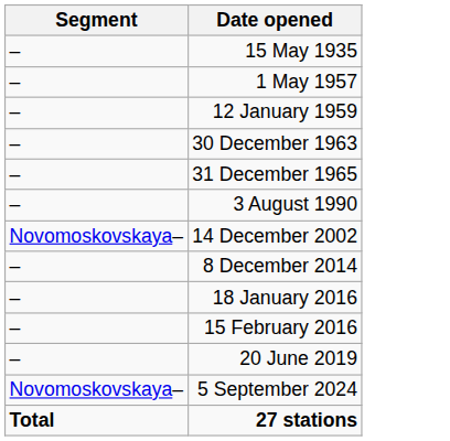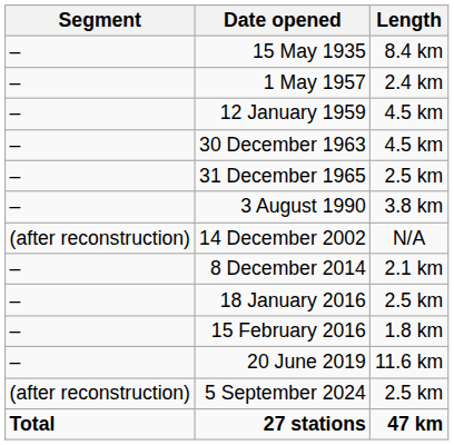+ column: Length | 8.4 km | 2.4 km | 4.5 km | 4.5 km | 2.5 km | 3.8 km | N/A | 2.1 km | 2.5 km | 1.8 km | 11.6 km | 2.5 km | 47 km
14 December 2002 | Segment: Novomoskovskaya– -> (after reconstruction)
5 September 2024 | Segment: Novomoskovskaya– -> (after reconstruction)
